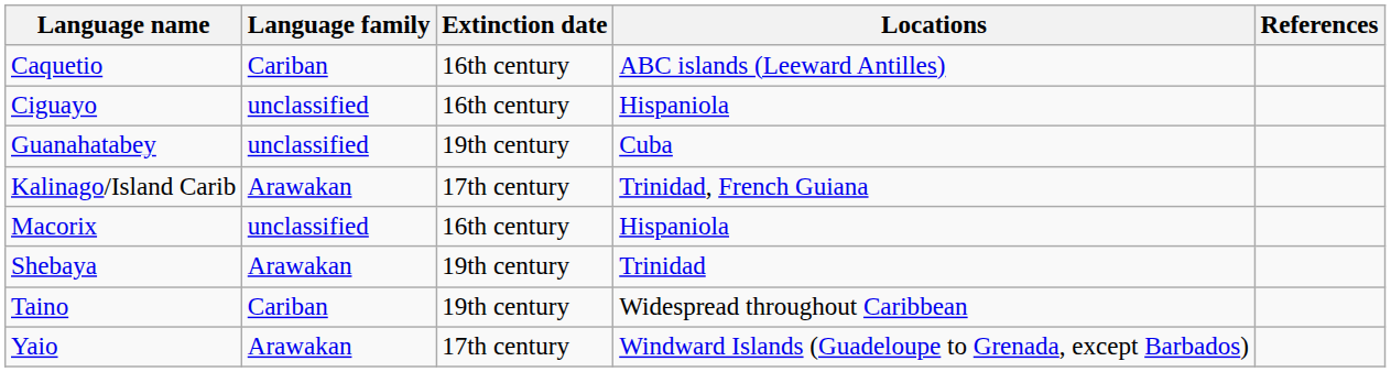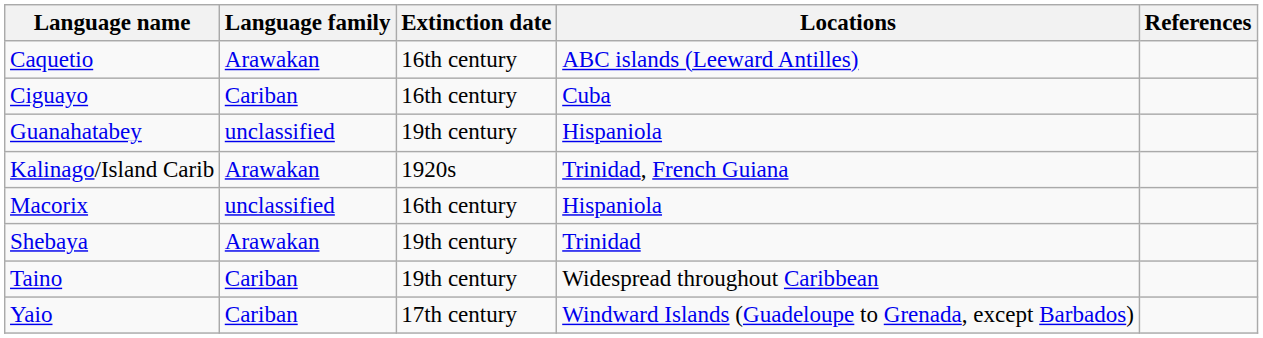Caquetio | Language family: Cariban -> Arawakan
Ciguayo | Language family: unclassified -> Cariban
Ciguayo | Locations: Hispaniola -> Cuba
Guanahatabey | Locations: Cuba -> Hispaniola
Kalinago/Island Carib | Extinction date: 17th century -> 1920s
Yaio | Language family: Arawakan -> Cariban
